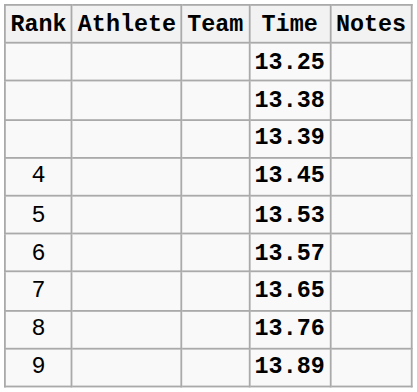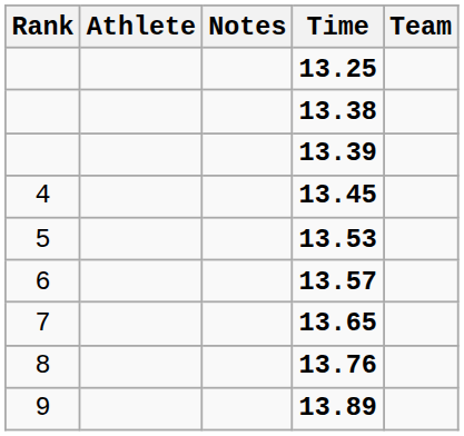columns swapped: Team <-> Notes
